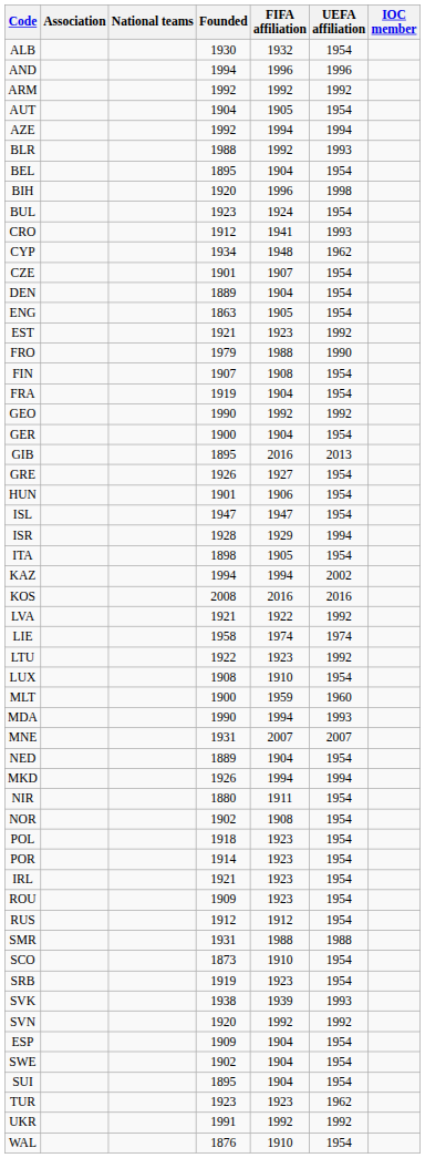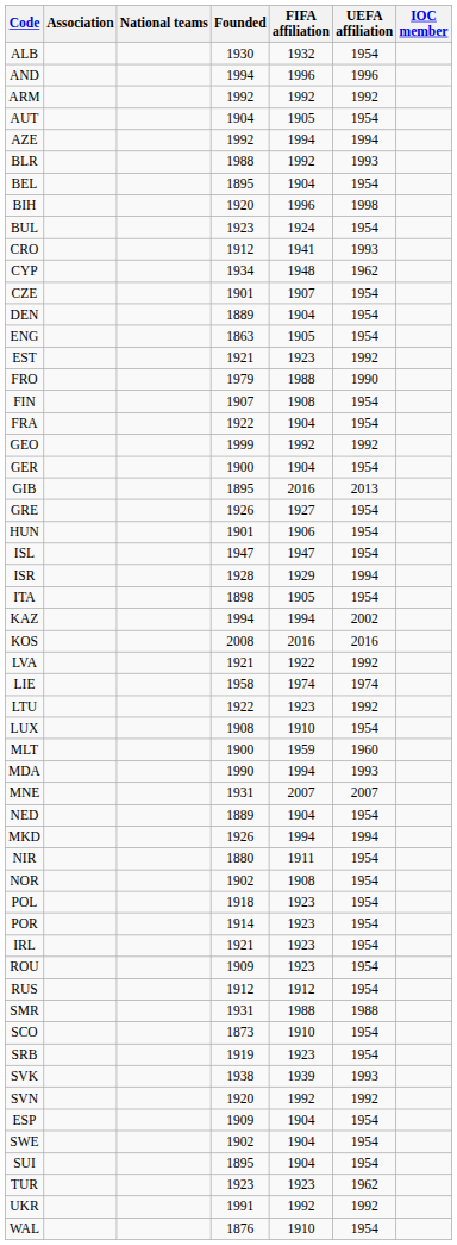FRA | Founded: 1919 -> 1922
GEO | Founded: 1990 -> 1999
